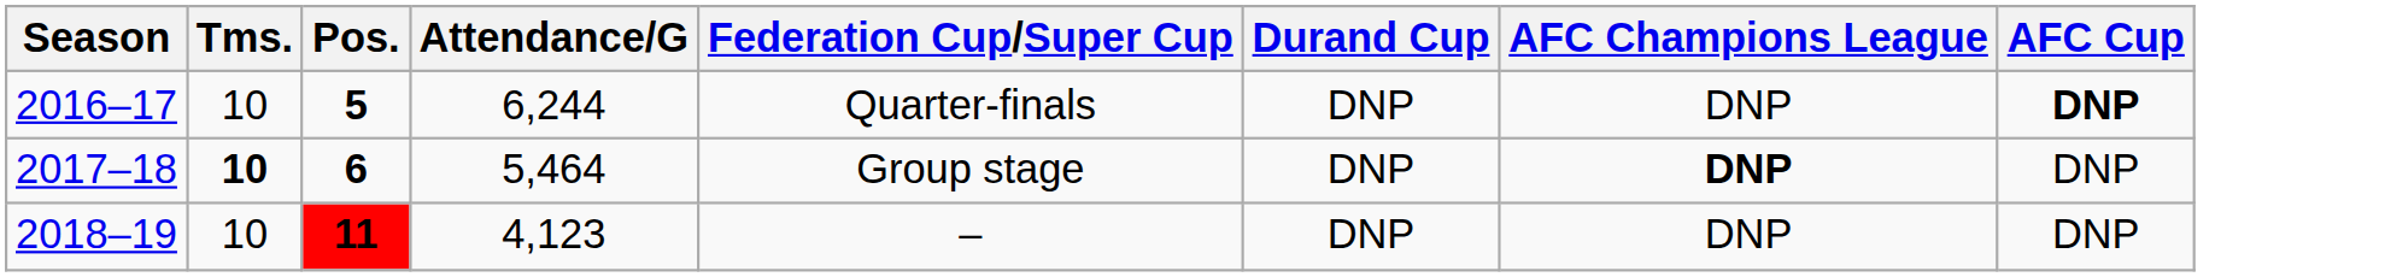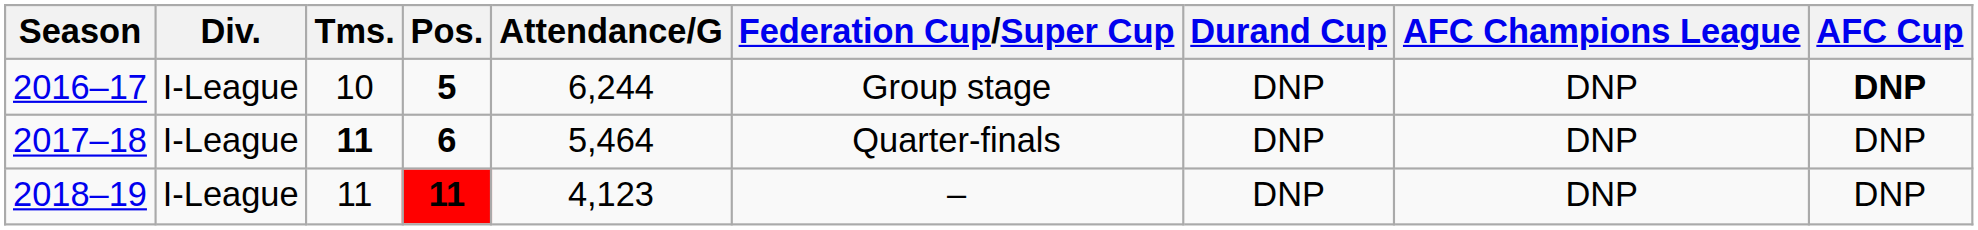+ column: Div. | I-League | I-League | I-League
2016–17 | Federation Cup/Super Cup: Quarter-finals -> Group stage
2017–18 | Tms.: 10 -> 11
2017–18 | Federation Cup/Super Cup: Group stage -> Quarter-finals
2017–18 | AFC Champions League: bold -> normal
2018–19 | Tms.: 10 -> 11
